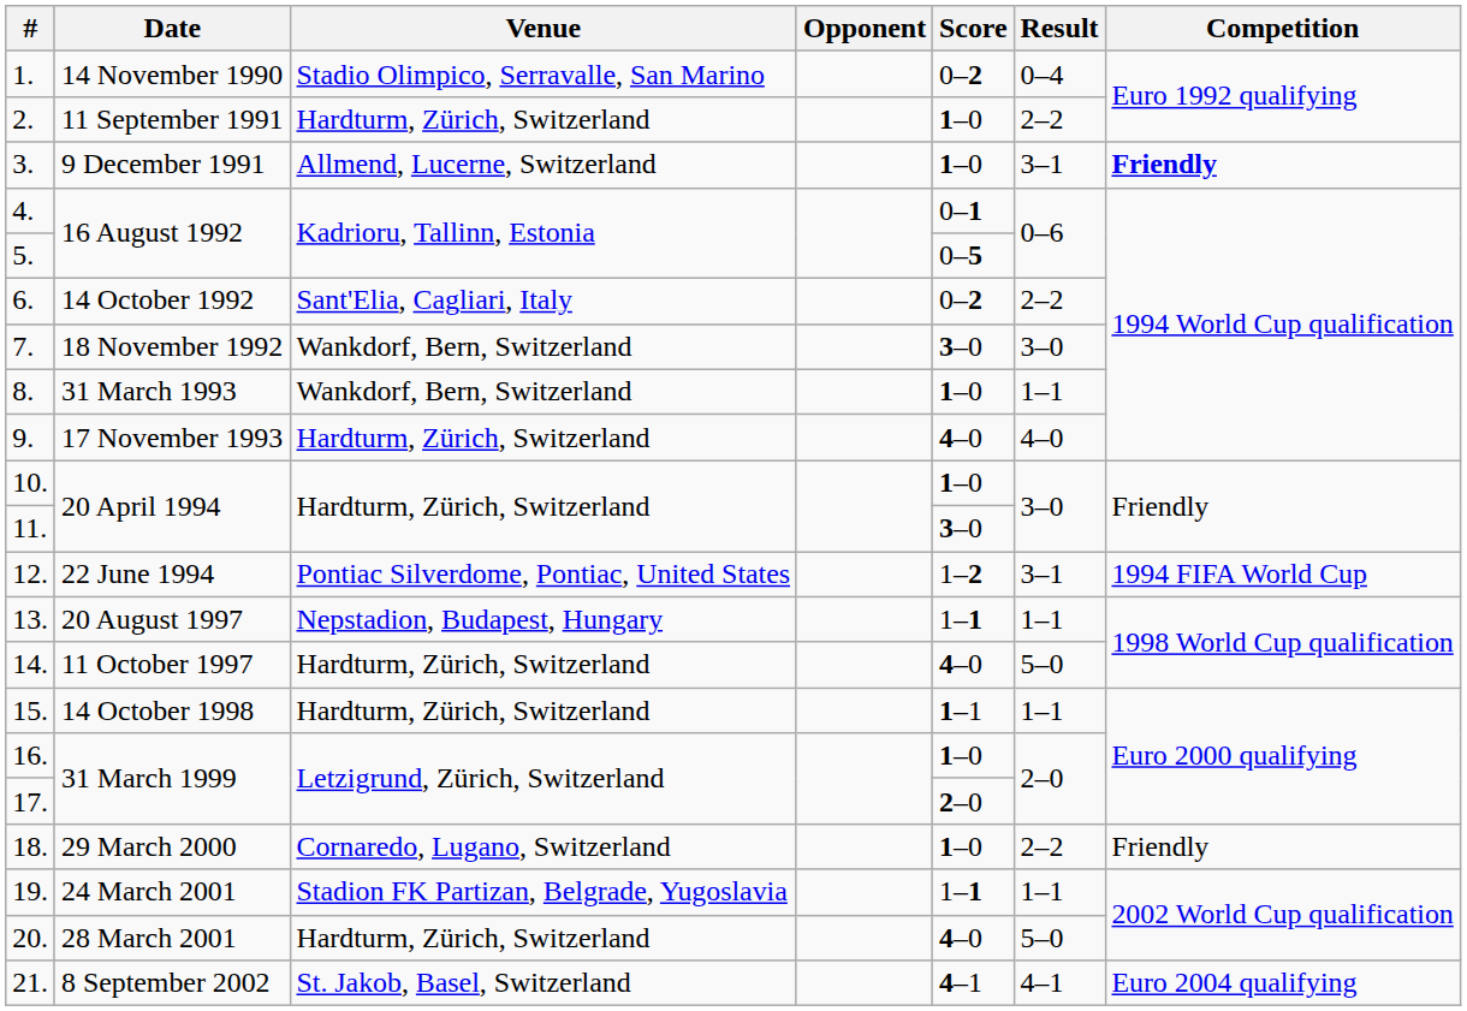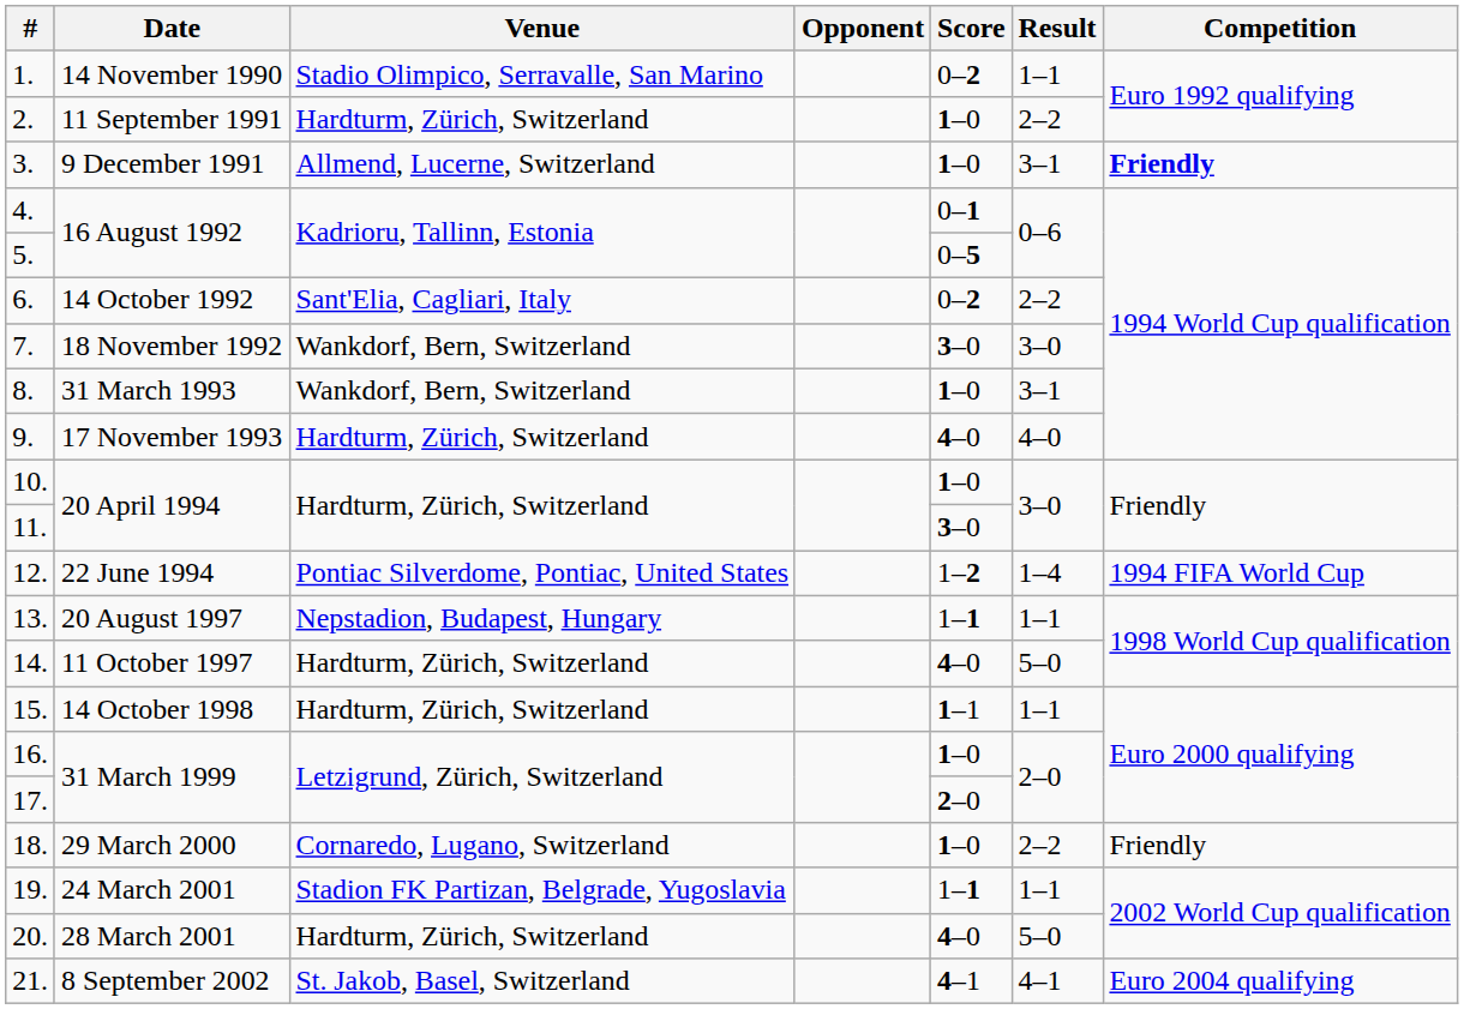1. | Result: 0–4 -> 1–1
8. | Result: 1–1 -> 3–1
12. | Result: 3–1 -> 1–4
